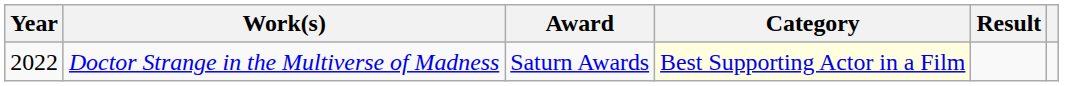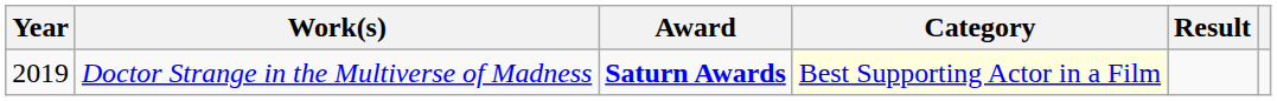Doctor Strange in the Multiverse of Madness | Year: 2022 -> 2019
Doctor Strange in the Multiverse of Madness | Award: normal -> bold
